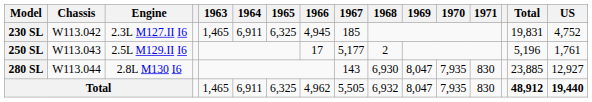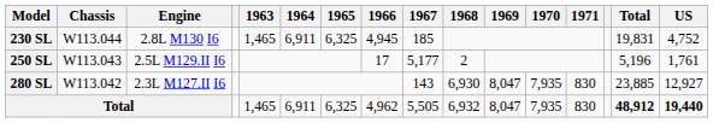230 SL | Chassis: W113.042 -> W113.044
230 SL | Engine: 2.3L M127.II I6 -> 2.8L M130 I6
280 SL | Chassis: W113.044 -> W113.042
280 SL | Engine: 2.8L M130 I6 -> 2.3L M127.II I6
